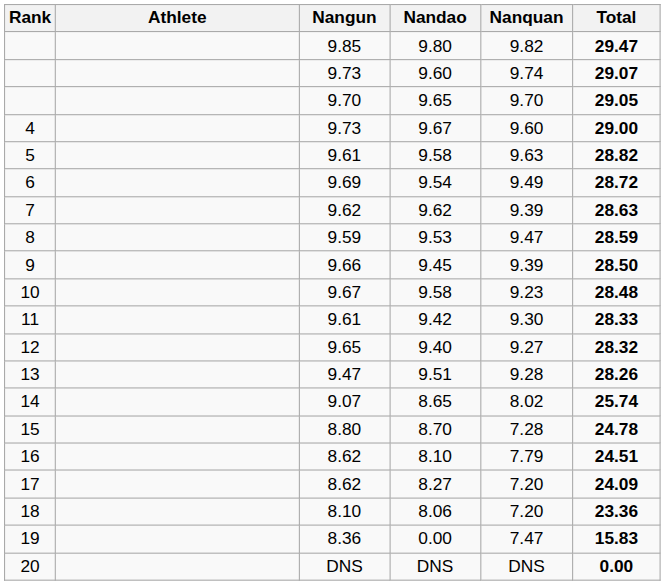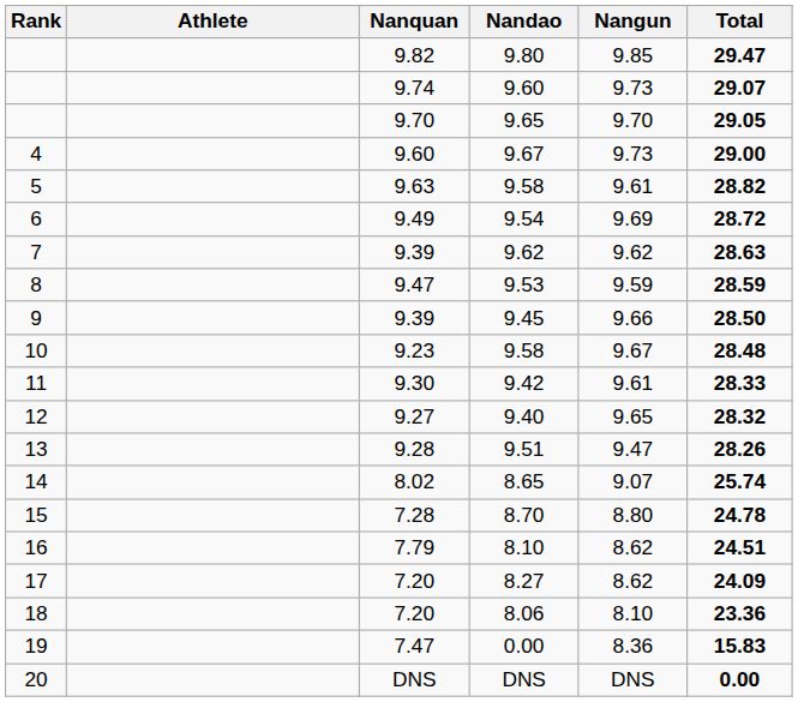columns swapped: Nanquan <-> Nangun
